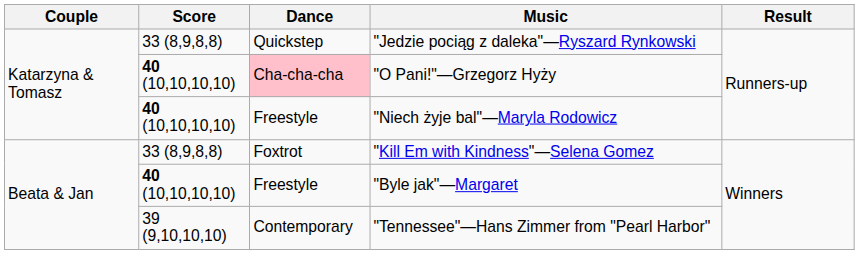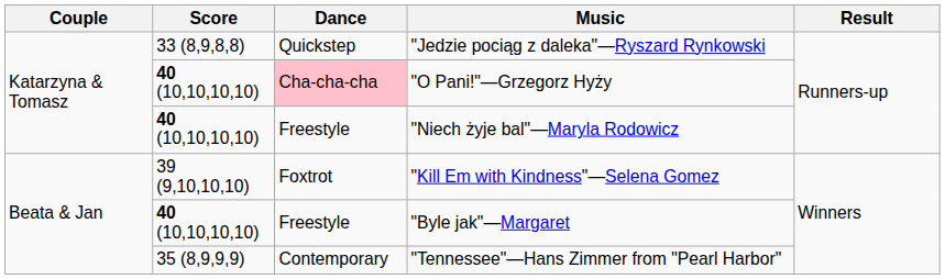"Kill Em with Kindness"—Selena Gomez | Score: 33 (8,9,8,8) -> 39 (9,10,10,10)
"Tennessee"—Hans Zimmer from "Pearl Harbor" | Score: 39 (9,10,10,10) -> 35 (8,9,9,9)
